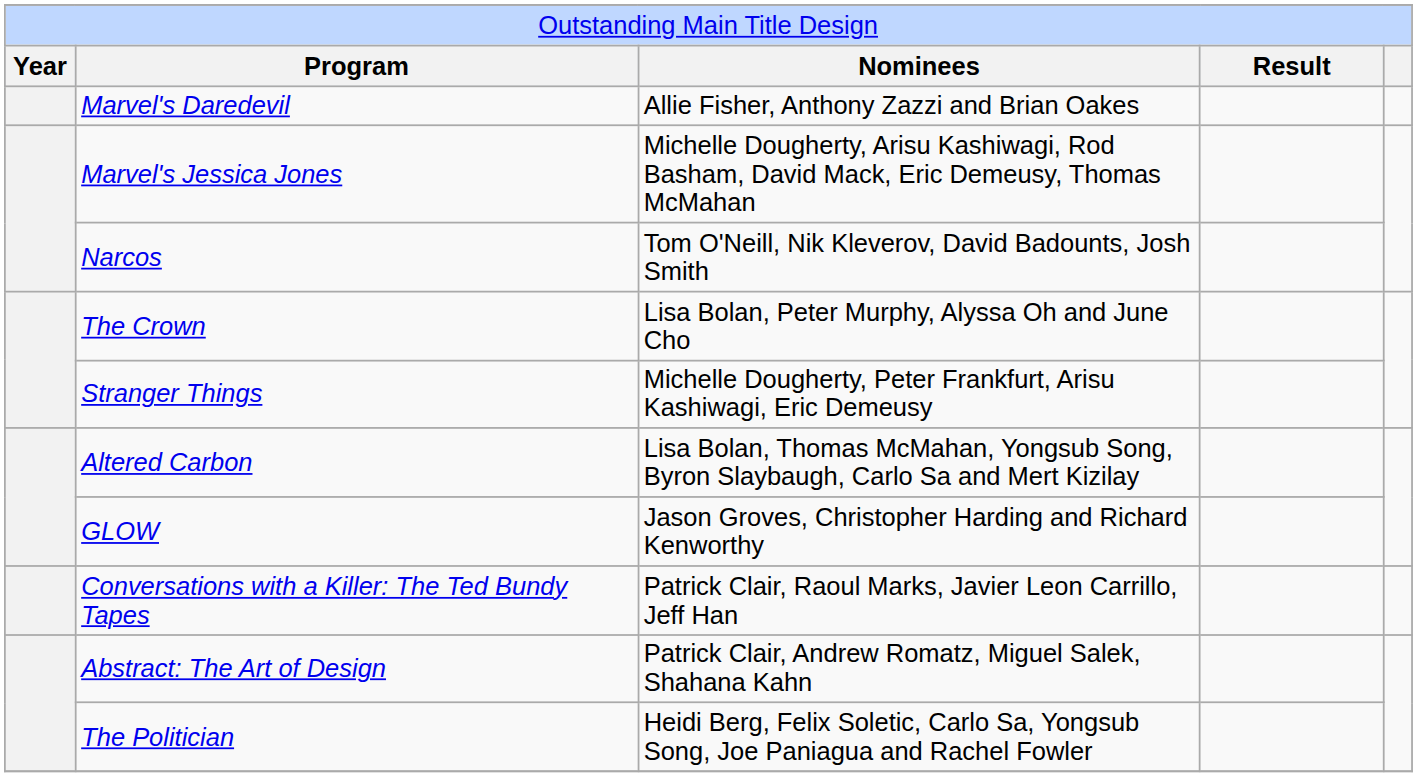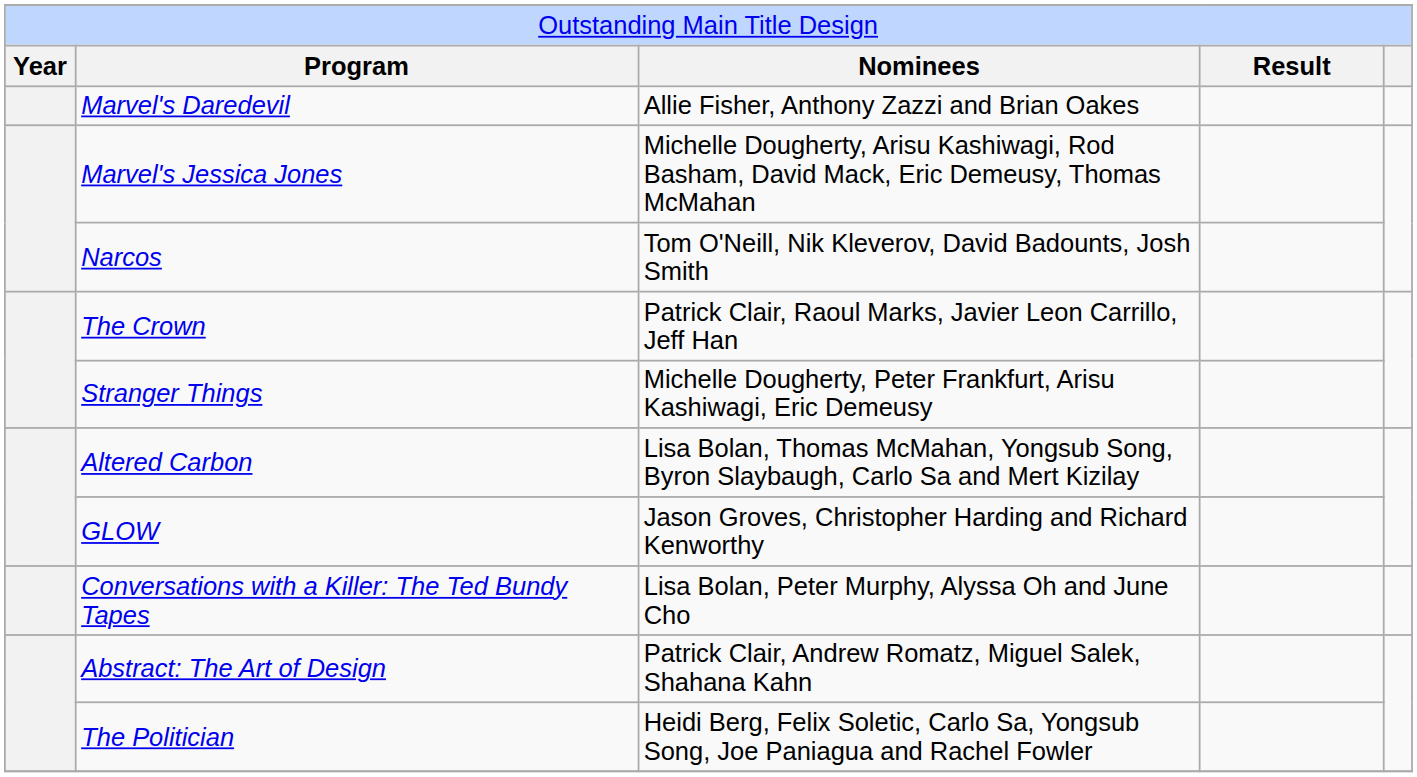The Crown | column 3: Lisa Bolan, Peter Murphy, Alyssa Oh and June Cho -> Patrick Clair, Raoul Marks, Javier Leon Carrillo, Jeff Han
Conversations with a Killer: The Ted Bundy Tapes | column 3: Patrick Clair, Raoul Marks, Javier Leon Carrillo, Jeff Han -> Lisa Bolan, Peter Murphy, Alyssa Oh and June Cho
